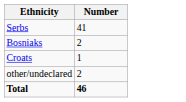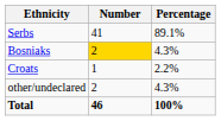+ column: Percentage | 89.1% | 4.3% | 2.2% | 4.3% | 100%
Bosniaks | Number: no background -> gold background
